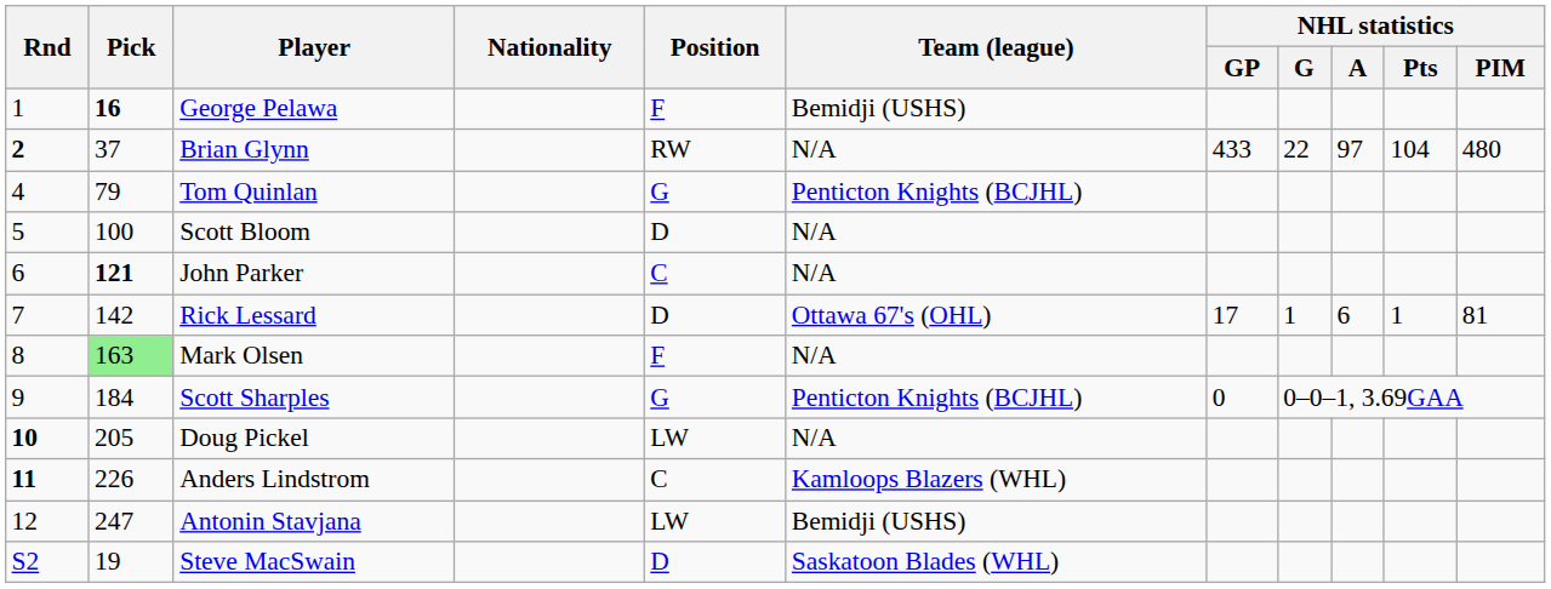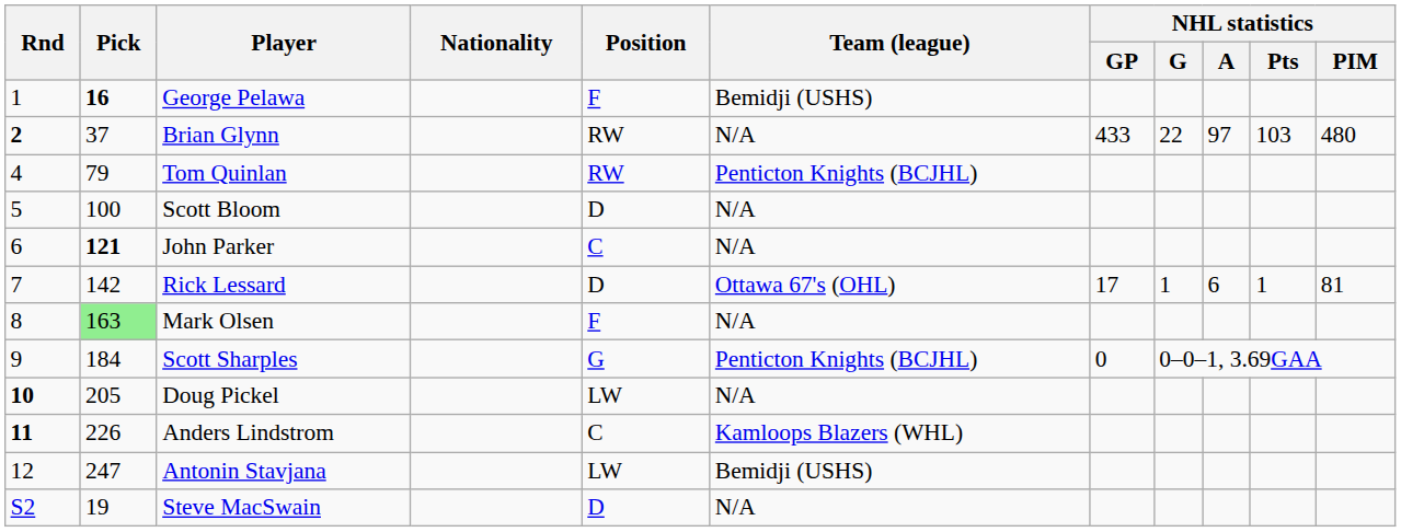Brian Glynn | NHL statistics / Pts: 104 -> 103
Tom Quinlan | Position: G -> RW
Steve MacSwain | Team (league): Saskatoon Blades (WHL) -> N/A
